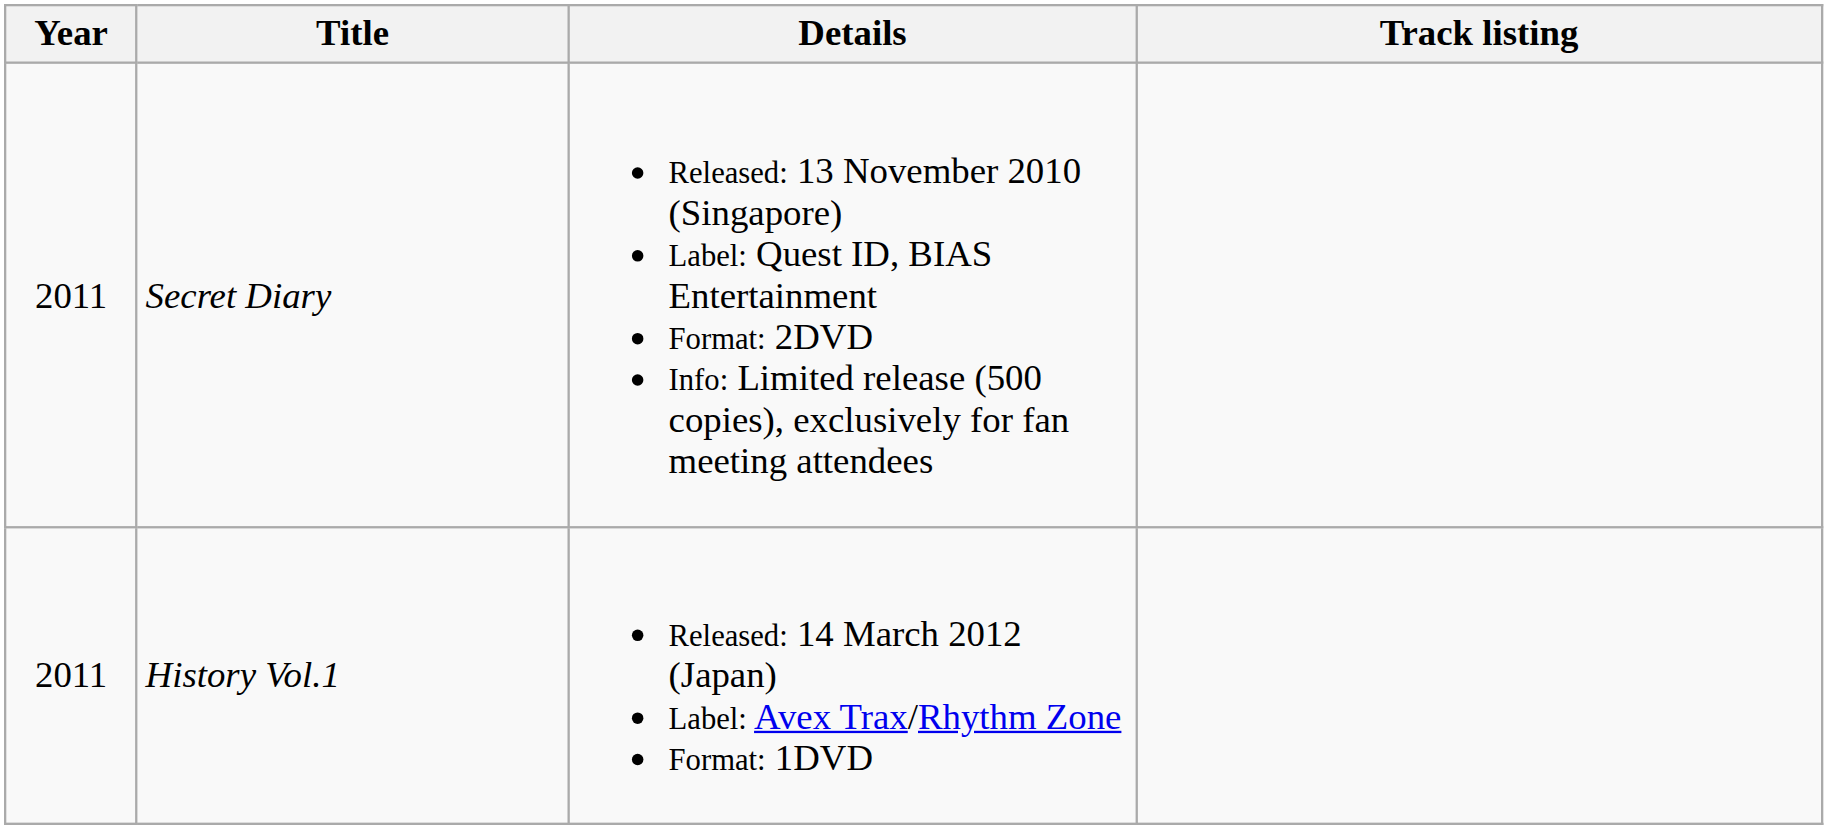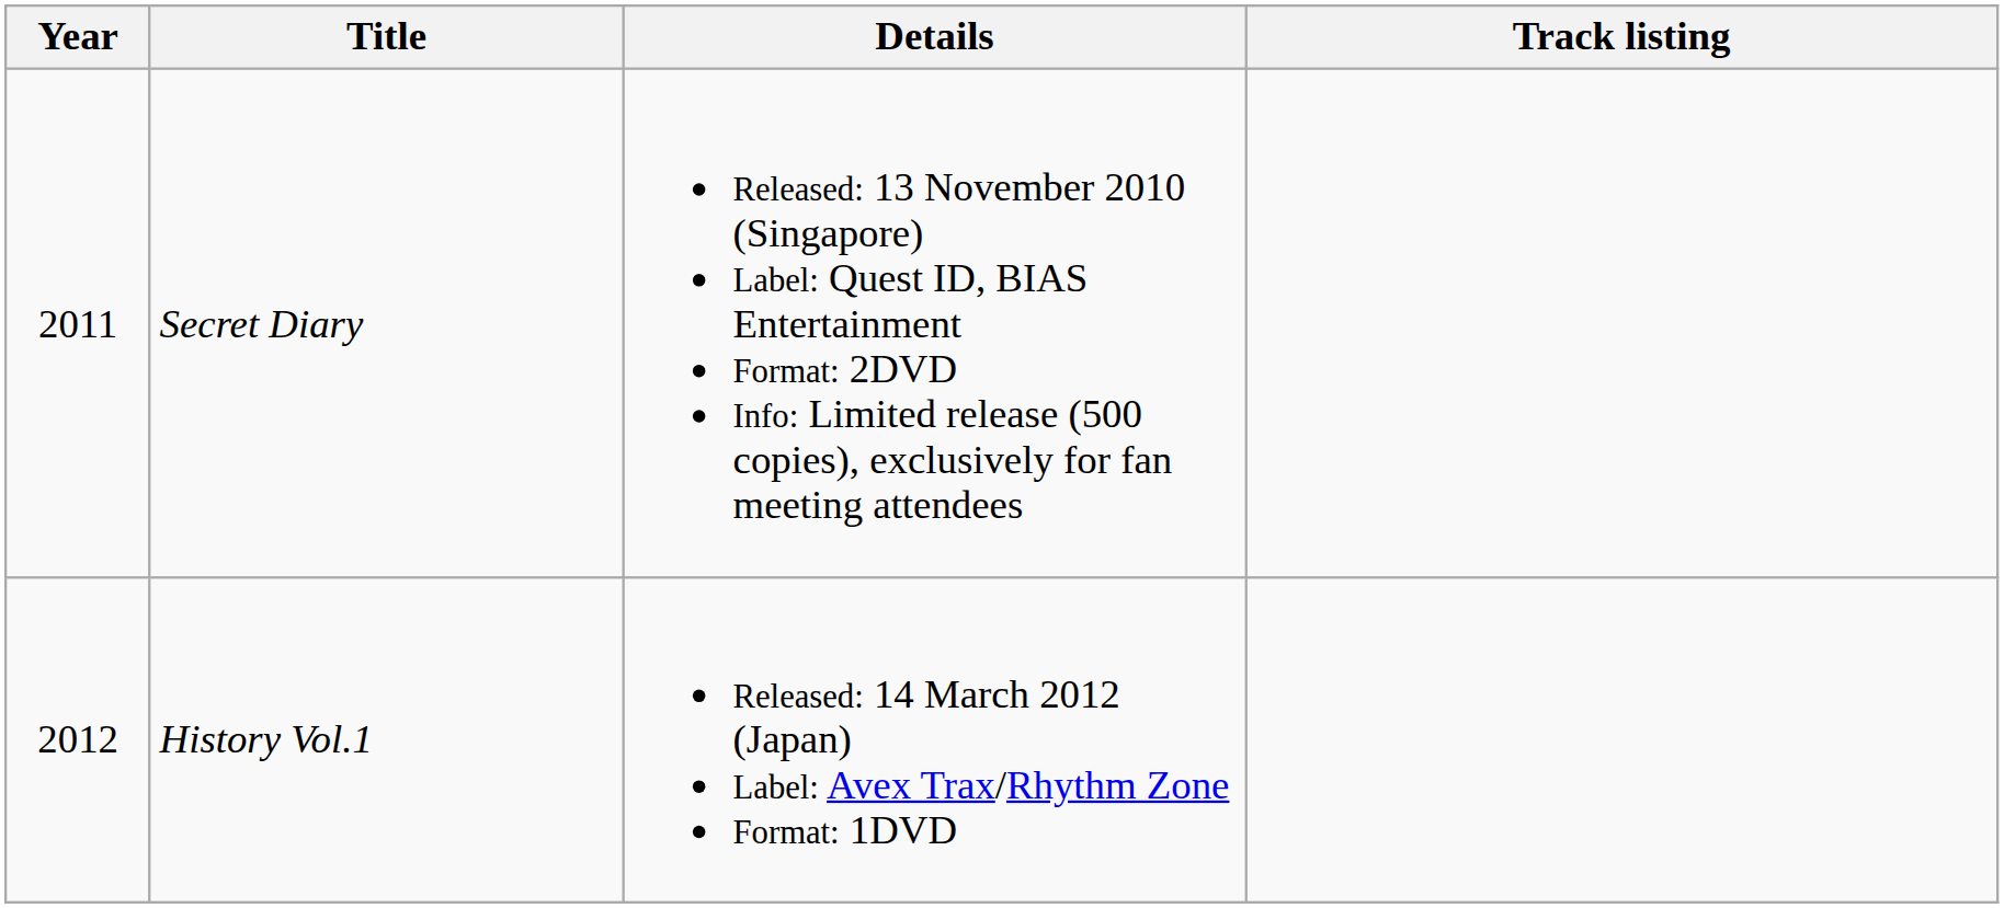History Vol.1 | Year: 2011 -> 2012
